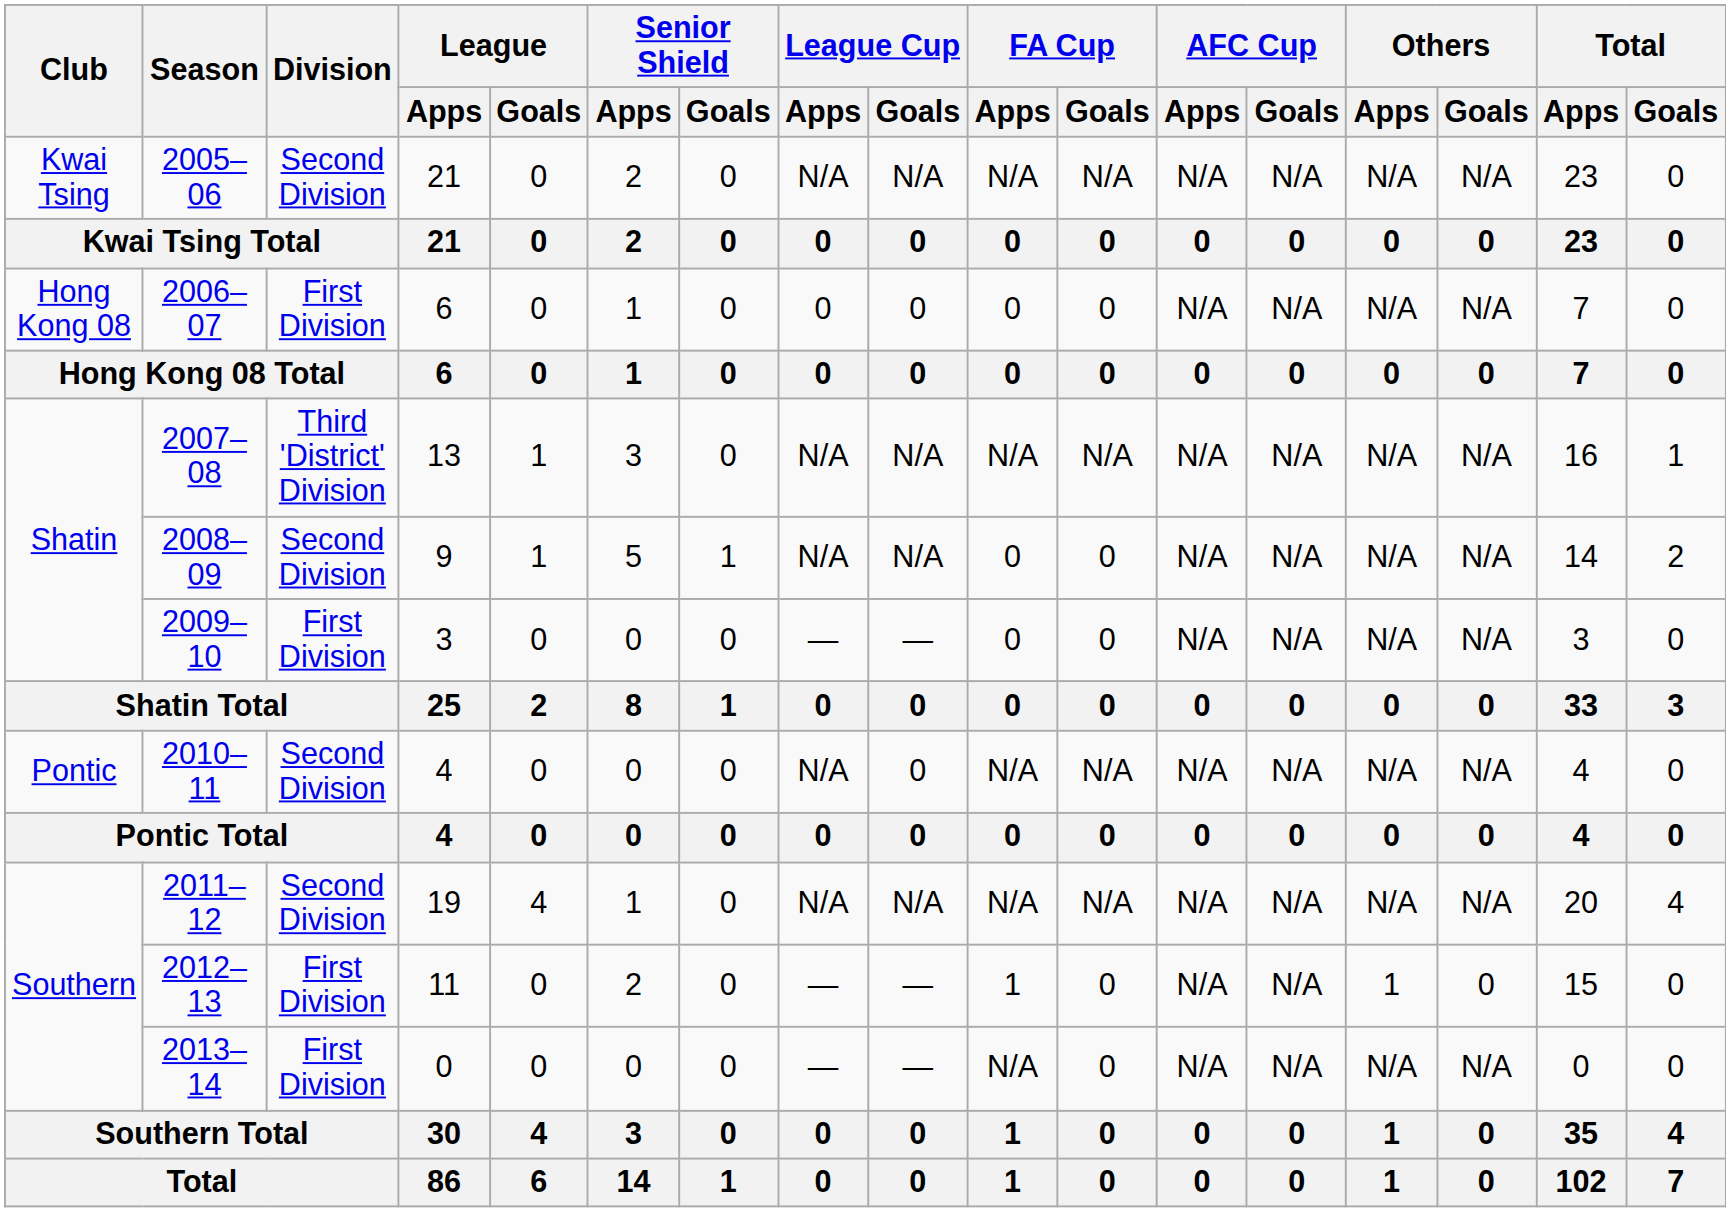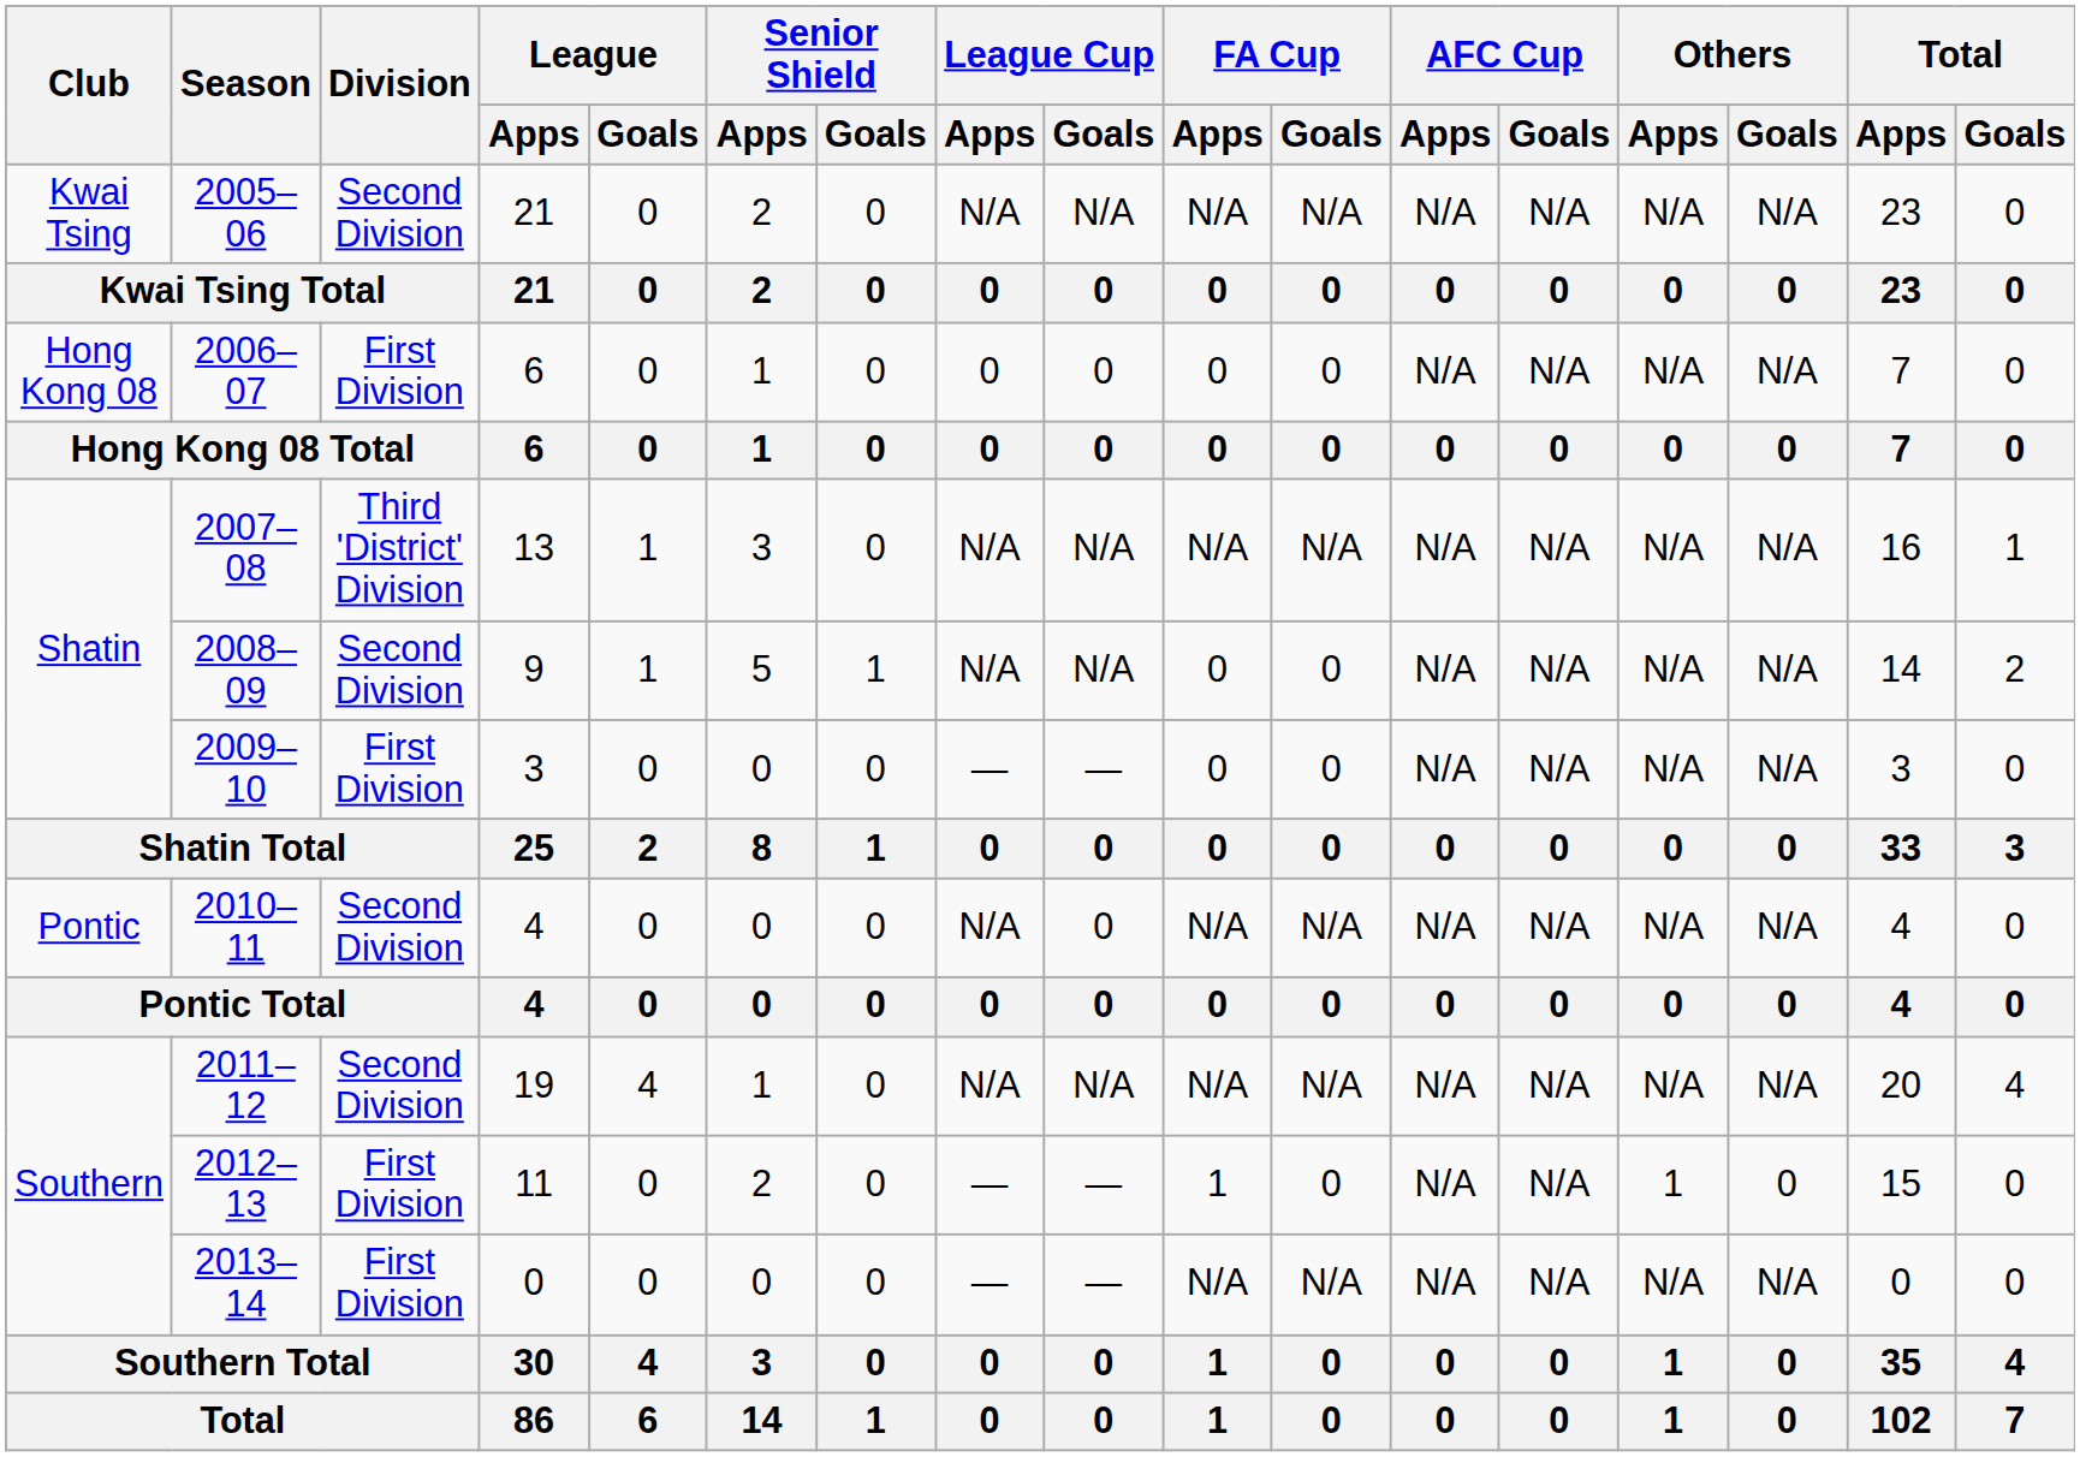2013–14 | FA Cup / Goals: 0 -> N/A
